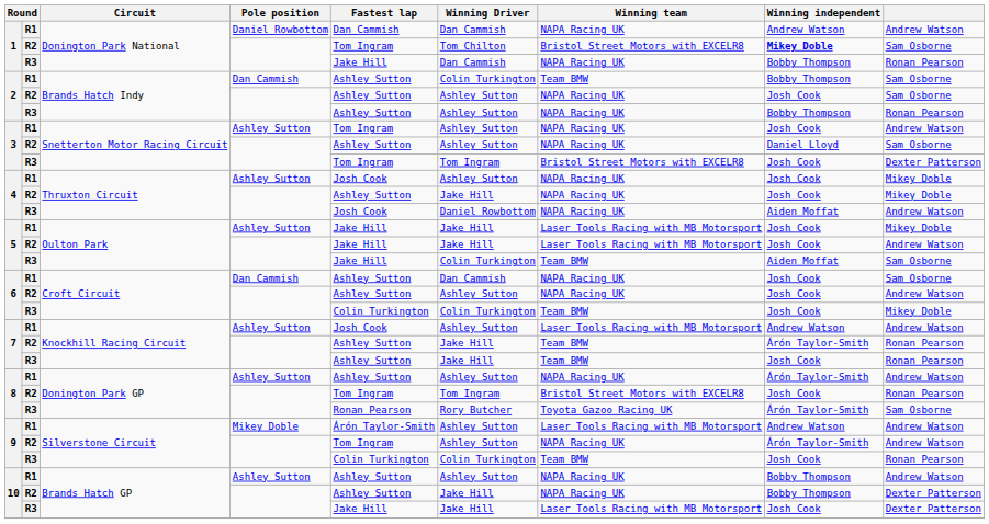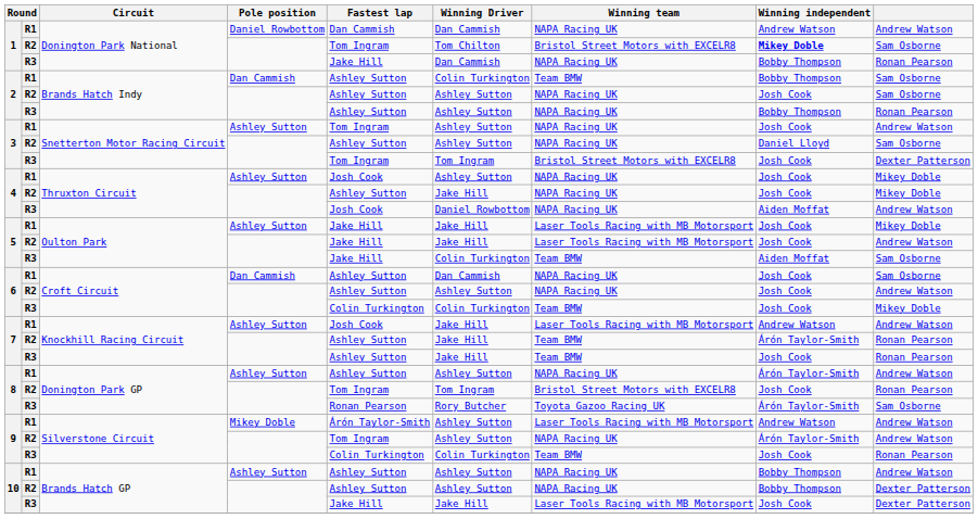7 / R1 | Winning Driver: Ashley Sutton -> Jake Hill
10 / R2 | Winning Driver: Jake Hill -> Ashley Sutton
